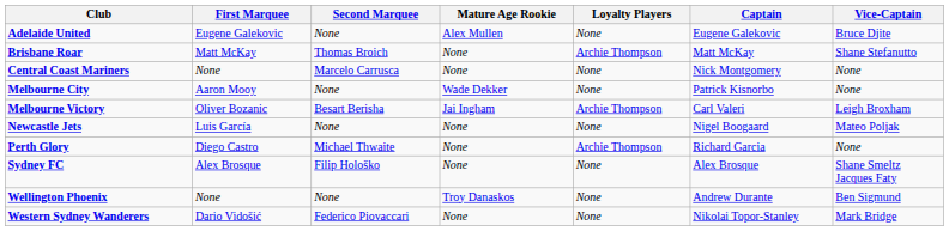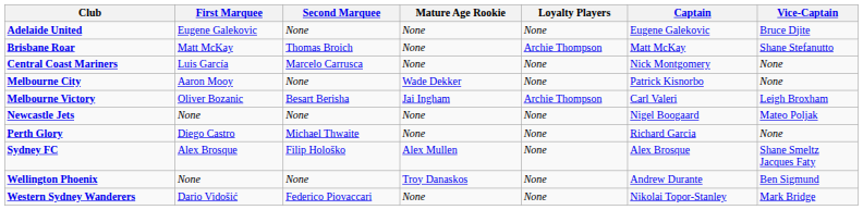Adelaide United | Mature Age Rookie: Alex Mullen -> None
Central Coast Mariners | First Marquee: None -> Luis García
Newcastle Jets | First Marquee: Luis García -> None
Perth Glory | Loyalty Players: Archie Thompson -> None
Sydney FC | Mature Age Rookie: None -> Alex Mullen
